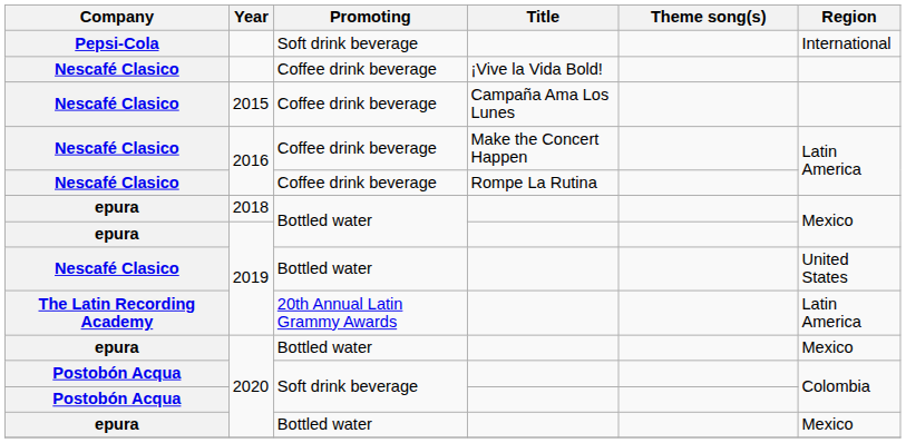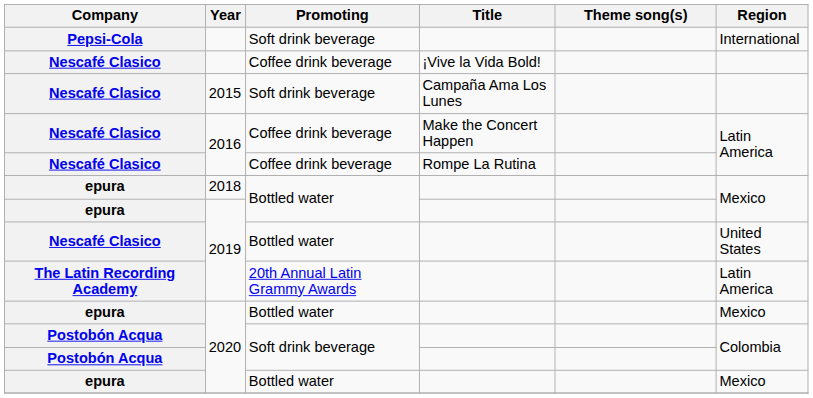2015 | Promoting: Coffee drink beverage -> Soft drink beverage
